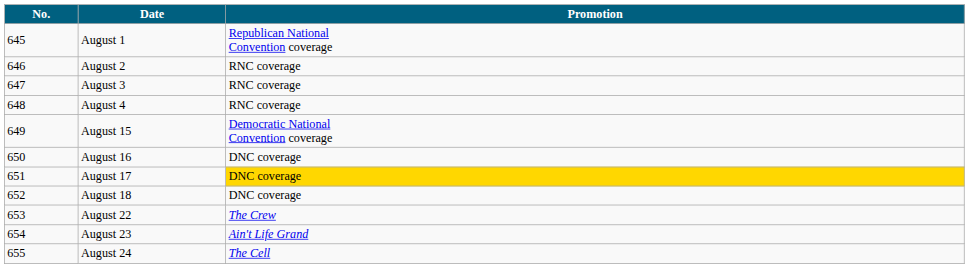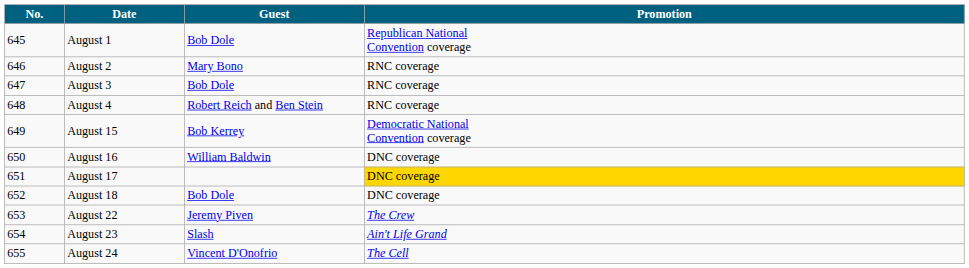+ column: Guest | Bob Dole | Mary Bono | Bob Dole | Robert Reich and Ben Stein | Bob Kerrey | William Baldwin | Bob Dole | Jeremy Piven | Slash | Vincent D'Onofrio
